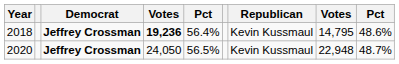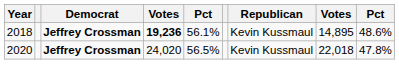2018 | column 5: 56.4% -> 56.1%
2018 | column 8: 14,795 -> 14,895
2020 | column 4: 24,050 -> 24,020
2020 | column 8: 22,948 -> 22,018
2020 | column 9: 48.7% -> 47.8%
